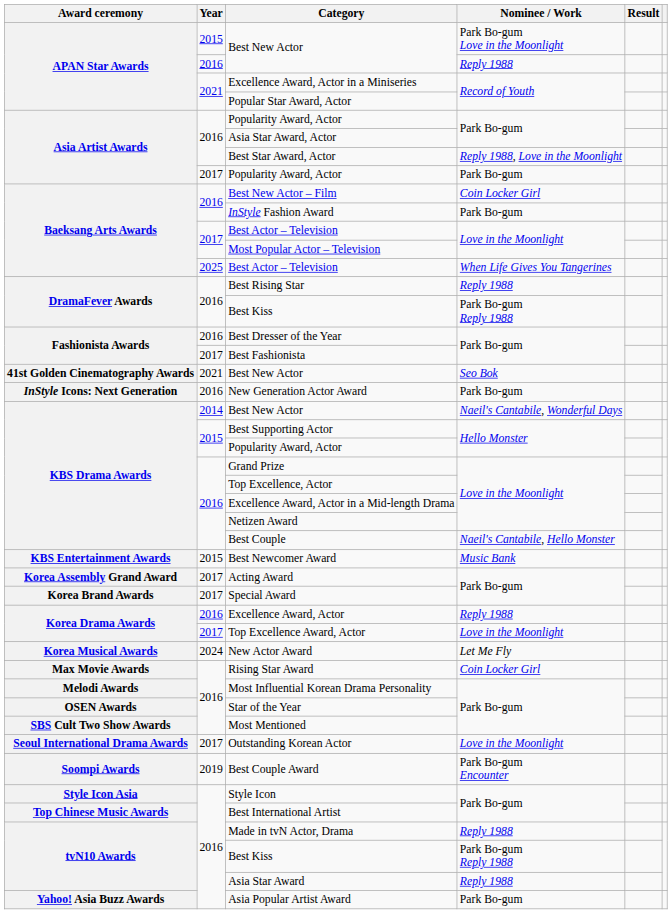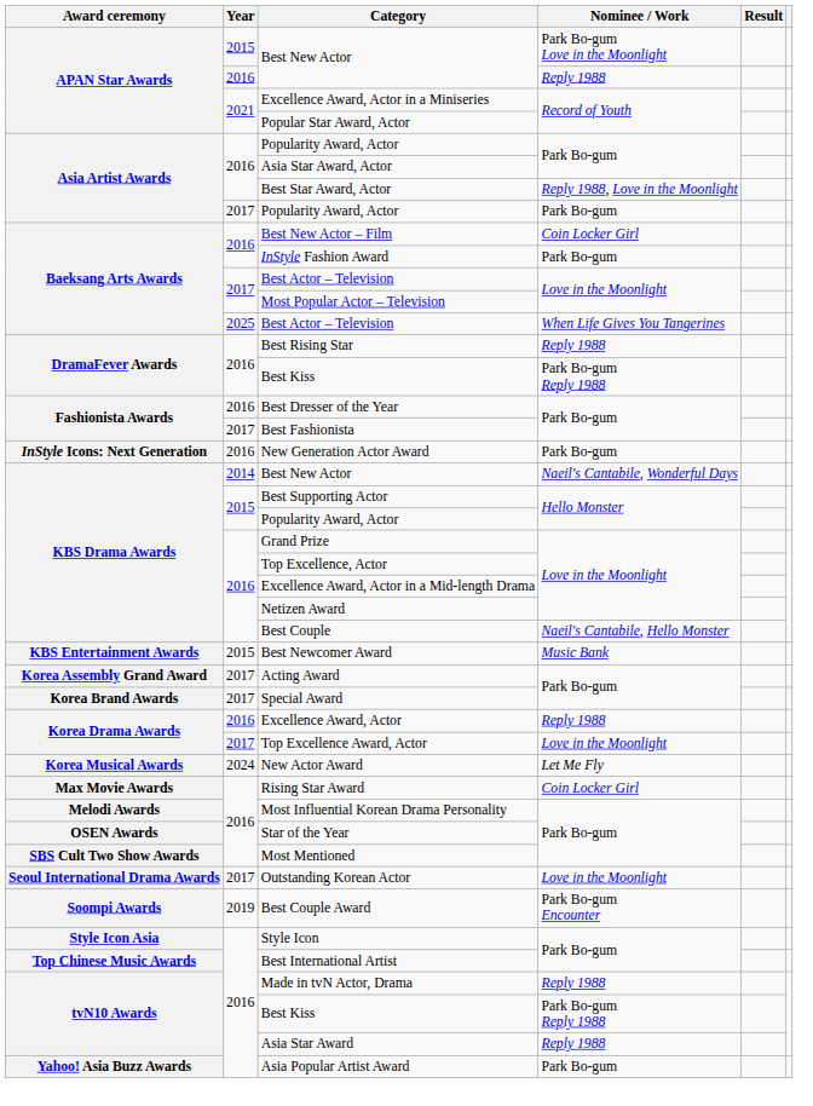- row: 41st Golden Cinematography Awards | 2021 | Best New Actor | Seo Bok
